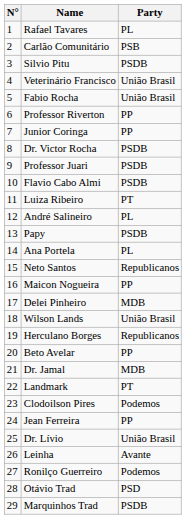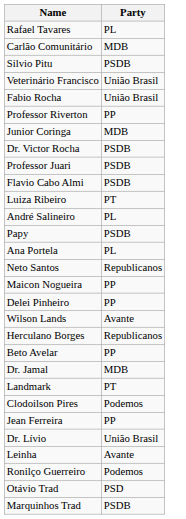- column: N° | 1 | 2 | 3 | 4 | 5 | 6 | 7 | 8 | 9 | 10 | 11 | 12 | 13 | 14 | 15 | 16 | 17 | 18 | 19 | 20 | 21 | 22 | 23 | 24 | 25 | 26 | 27 | 28 | 29
Carlão Comunitário | Party: PSB -> MDB
Junior Coringa | Party: PP -> MDB
Delei Pinheiro | Party: MDB -> PP
Wilson Lands | Party: União Brasil -> Avante
